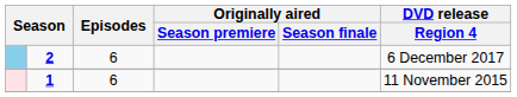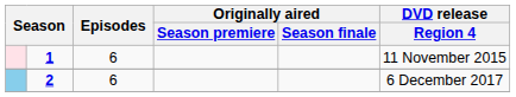rows swapped: 1 <-> 2
